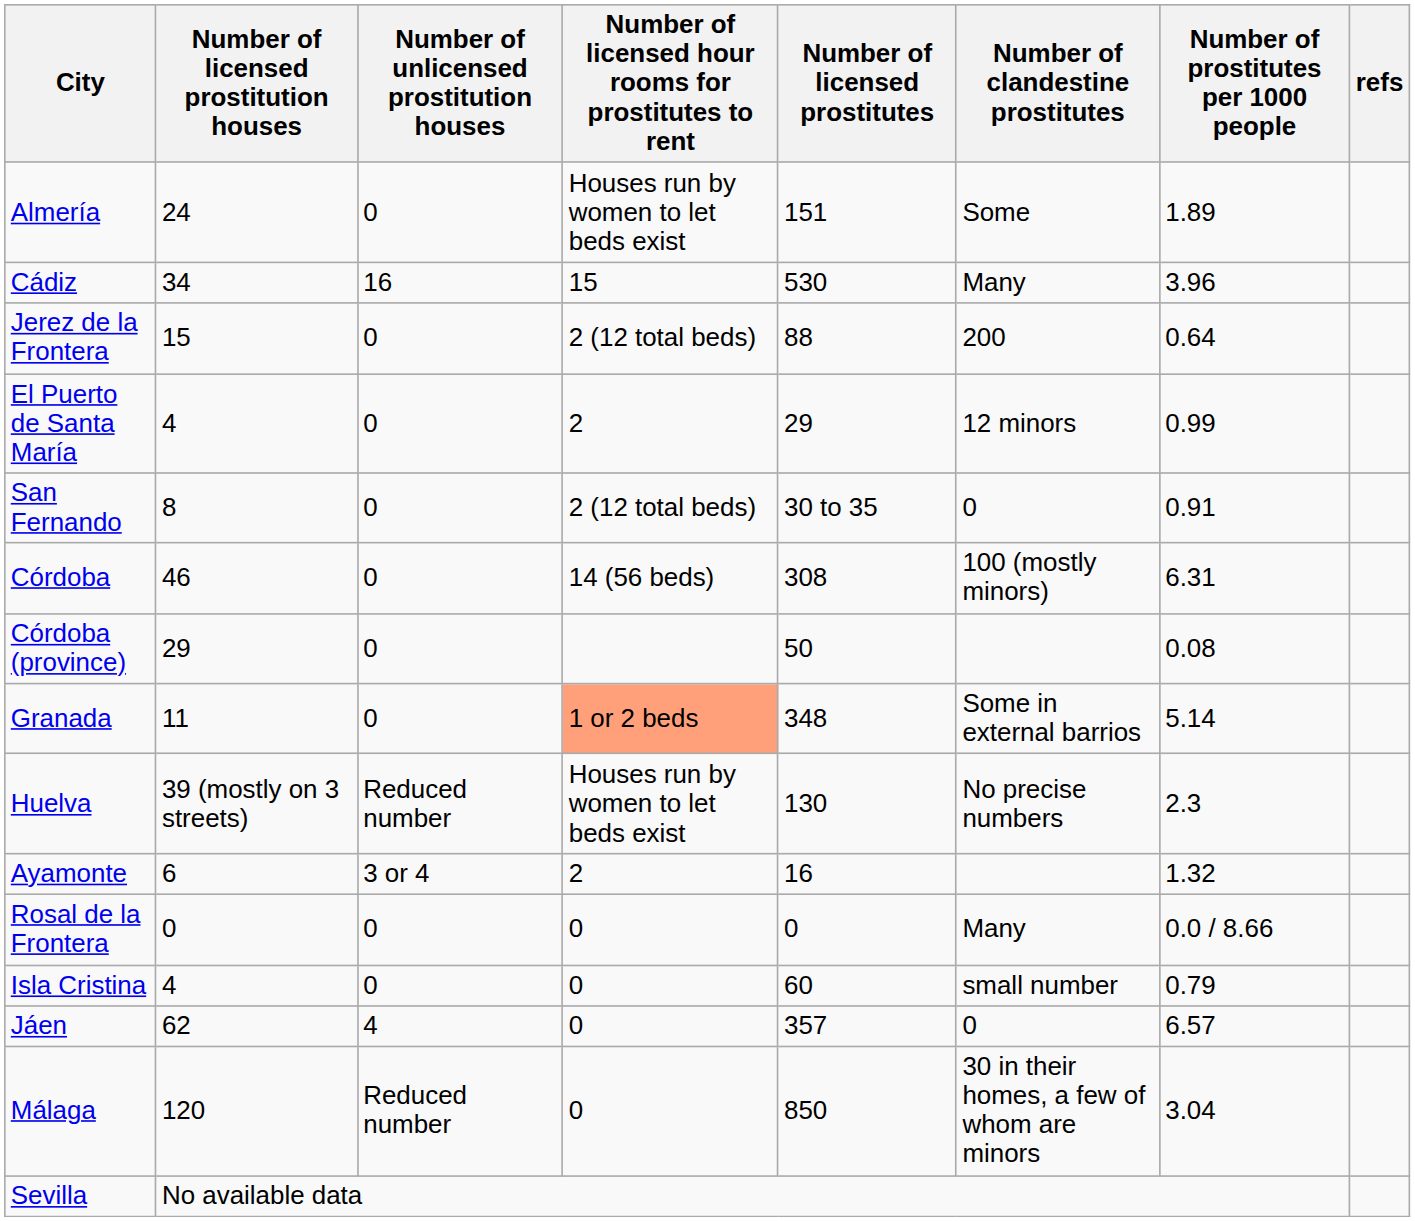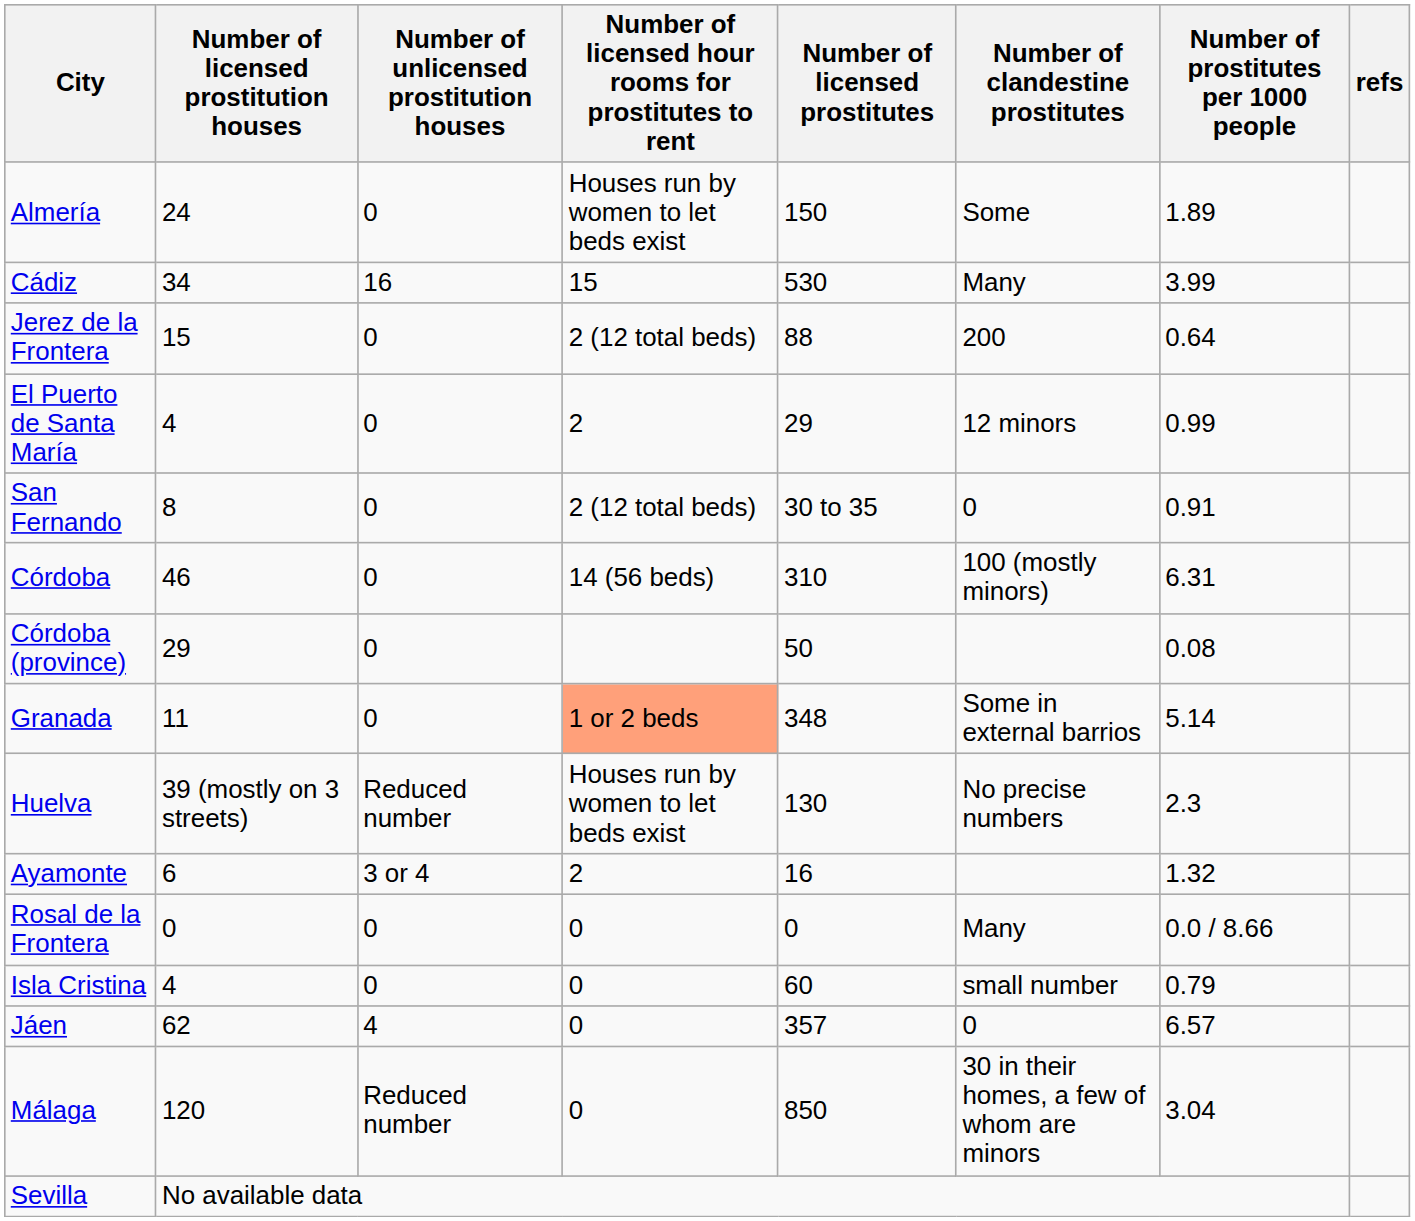Almería | Number of licensed prostitutes: 151 -> 150
Cádiz | Number of prostitutes per 1000 people: 3.96 -> 3.99
Córdoba | Number of licensed prostitutes: 308 -> 310
